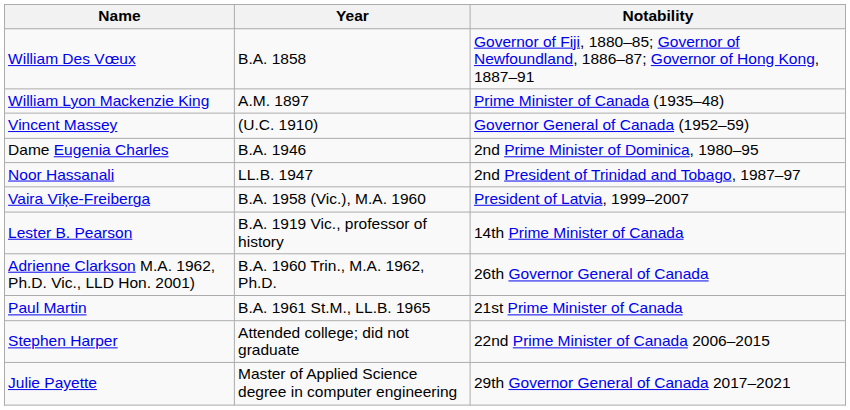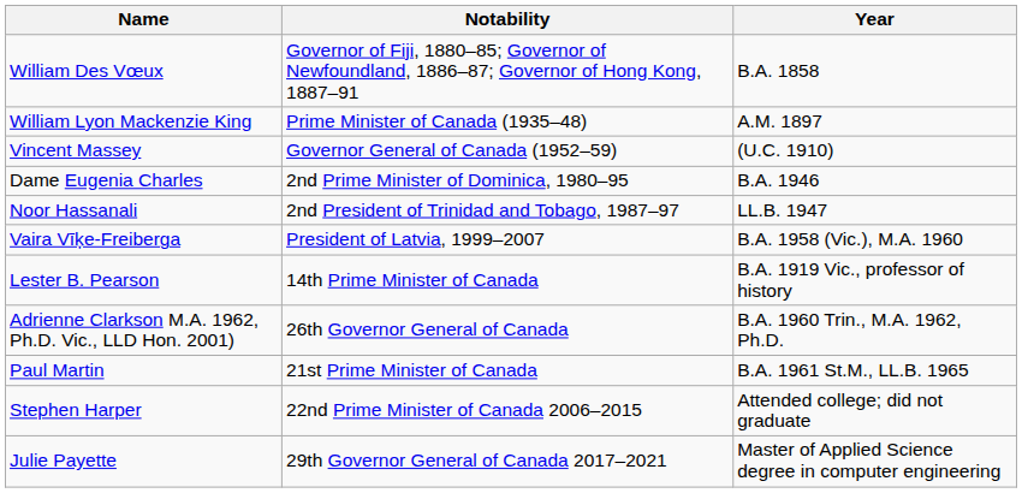columns swapped: Year <-> Notability
